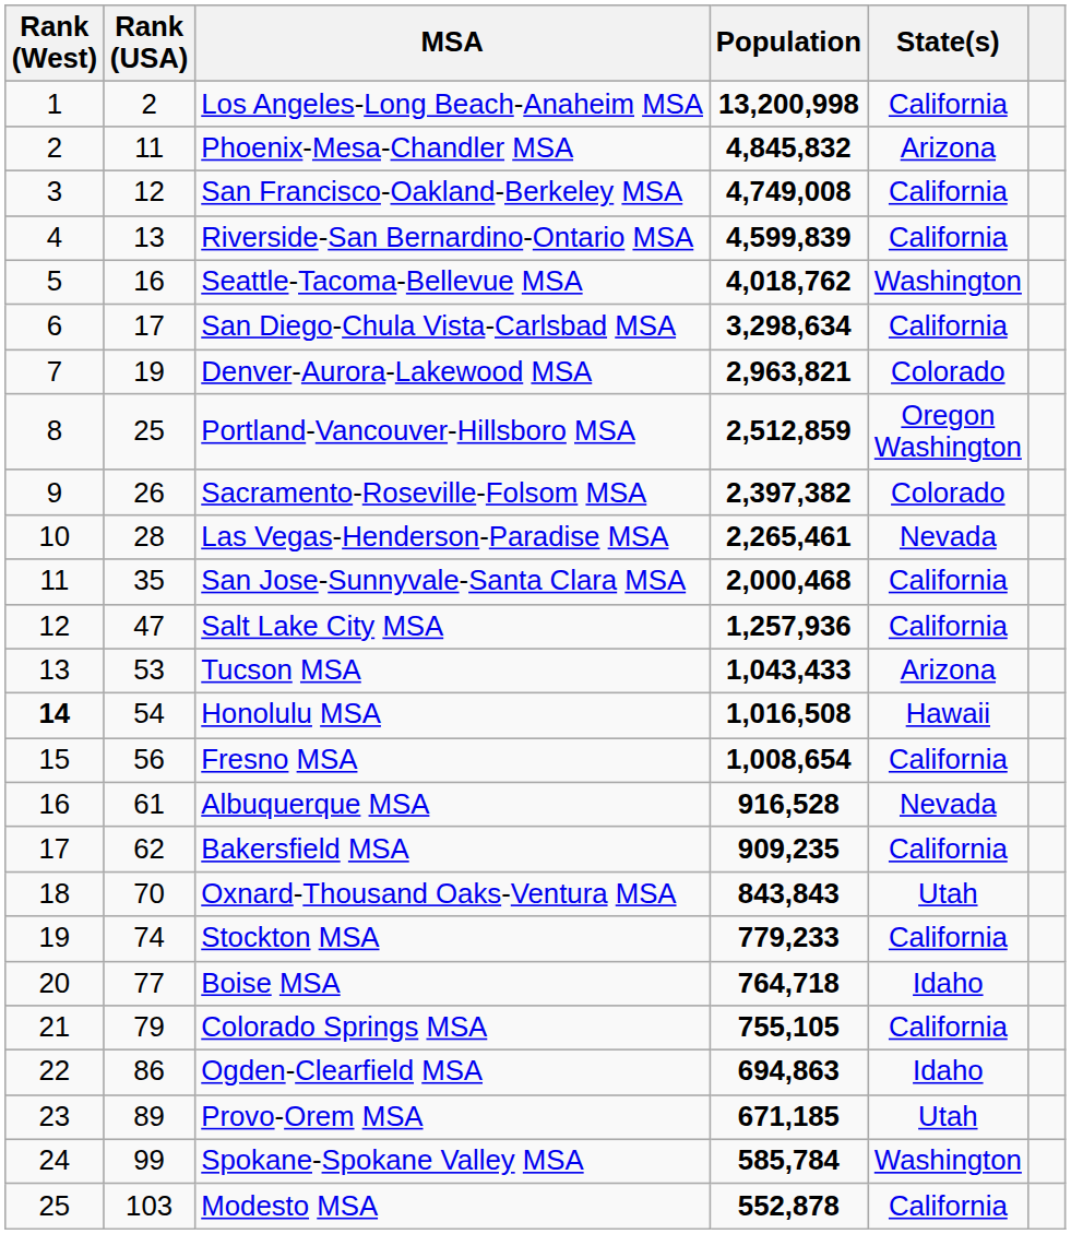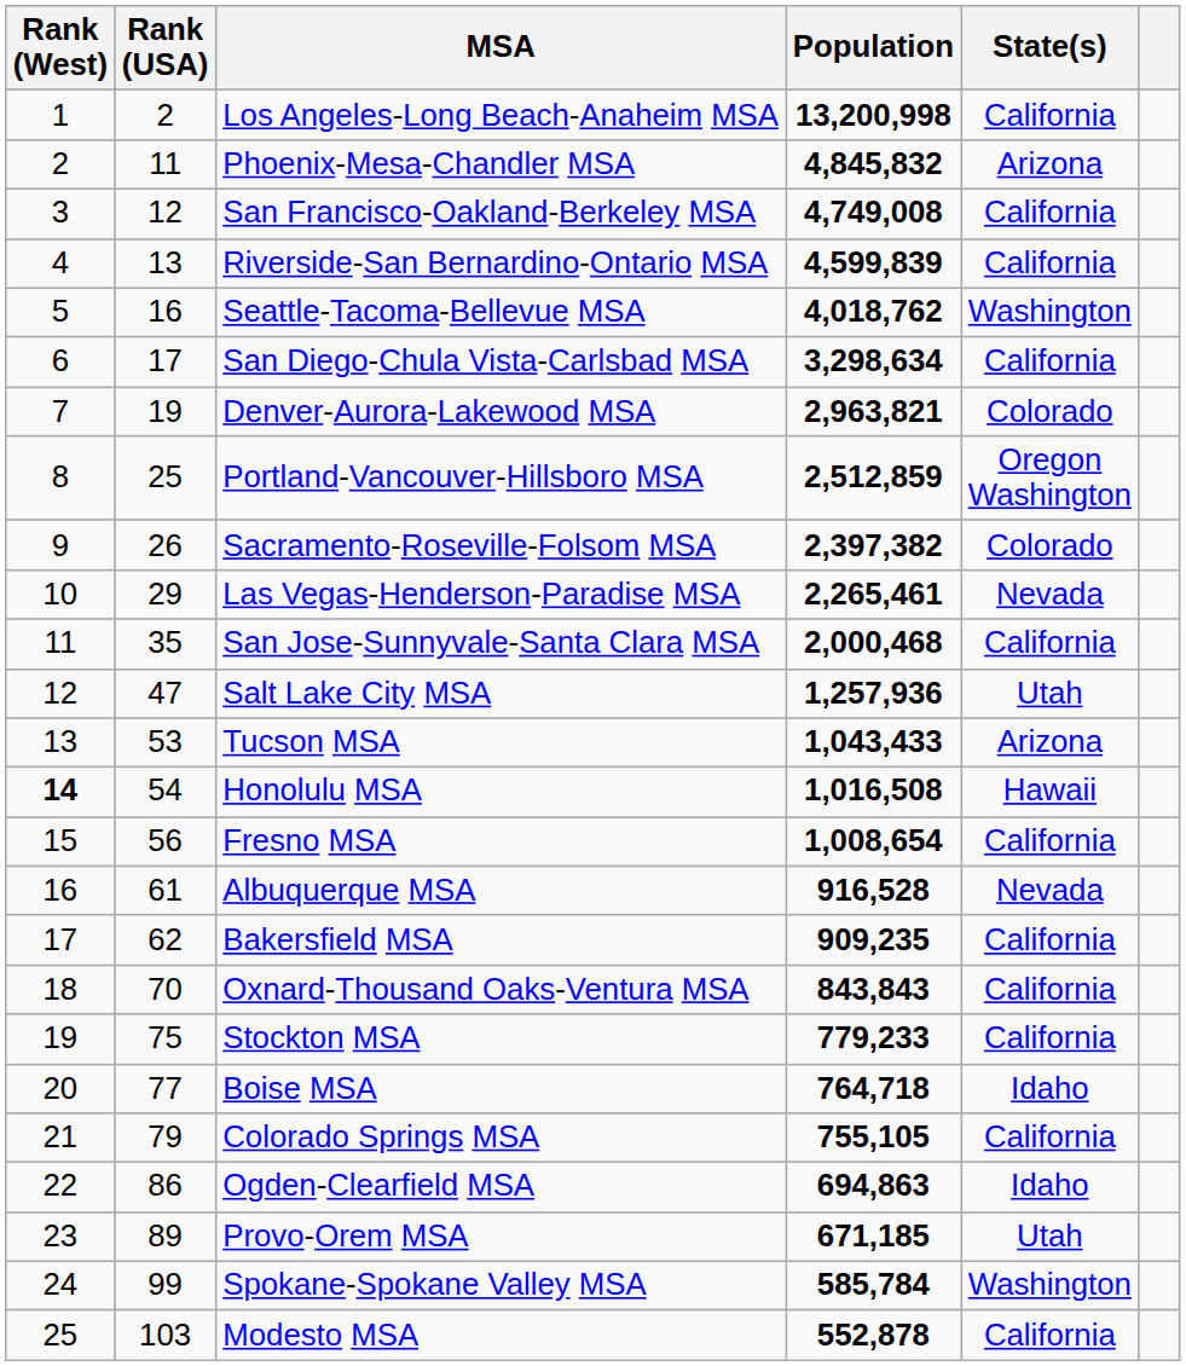Las Vegas-Henderson-Paradise MSA | Rank (USA): 28 -> 29
Salt Lake City MSA | State(s): California -> Utah
Oxnard-Thousand Oaks-Ventura MSA | State(s): Utah -> California
Stockton MSA | Rank (USA): 74 -> 75
